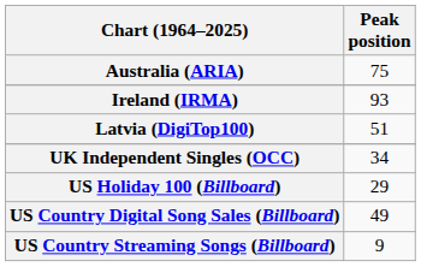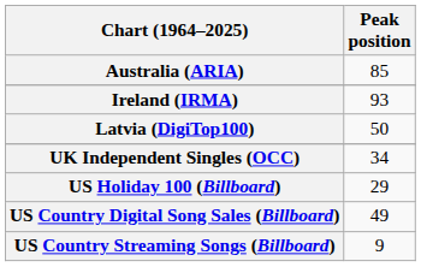Australia (ARIA) | Peak position: 75 -> 85
Latvia (DigiTop100) | Peak position: 51 -> 50
